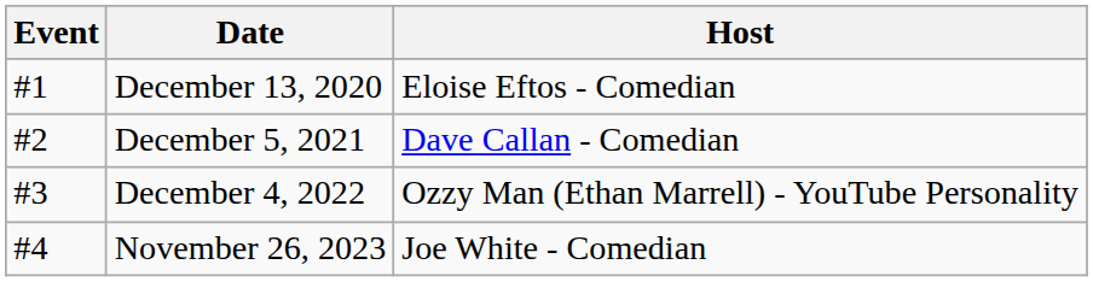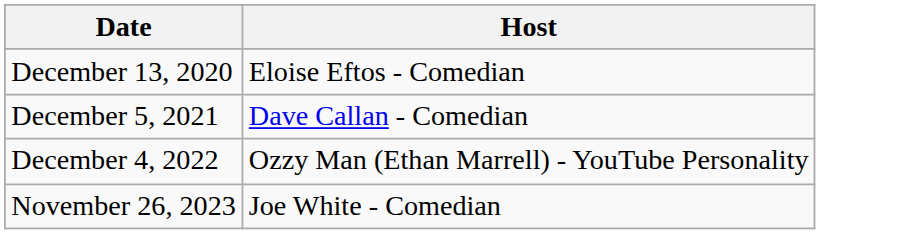- column: Event | #1 | #2 | #3 | #4
